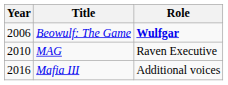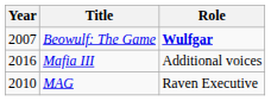Beowulf: The Game | Year: 2006 -> 2007
rows swapped: MAG <-> Mafia III
